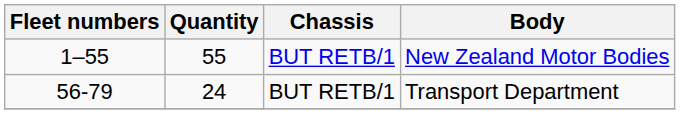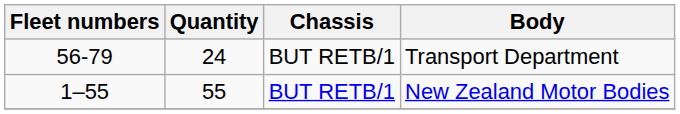rows swapped: New Zealand Motor Bodies <-> Transport Department
